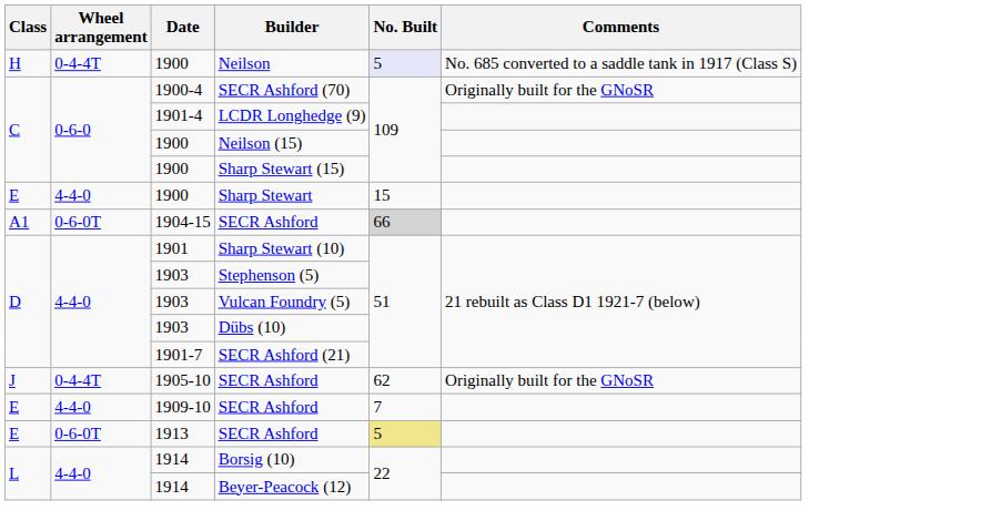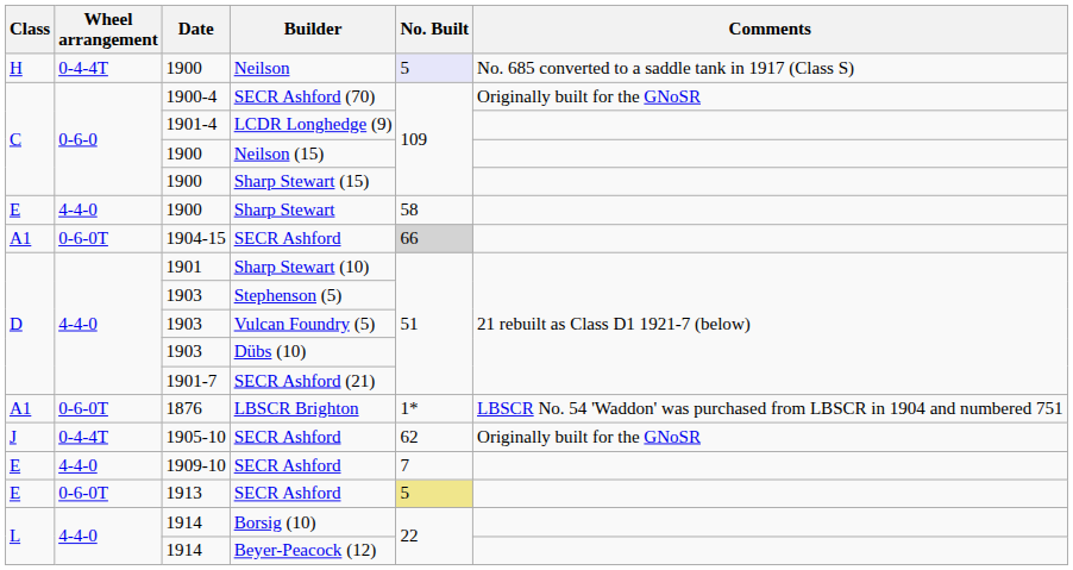Sharp Stewart | No. Built: 15 -> 58
+ row: A1 | 0-6-0T | 1876 | LBSCR Brighton | 1* | LBSCR No. 54 'Waddon' was purchased from LBSCR in 1904 and numbered 751
